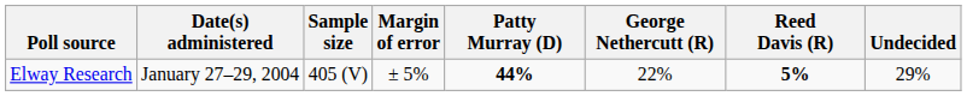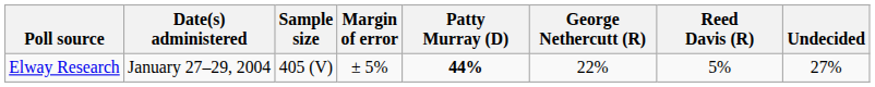Elway Research | Reed Davis (R): bold -> normal
Elway Research | Undecided: 29% -> 27%
